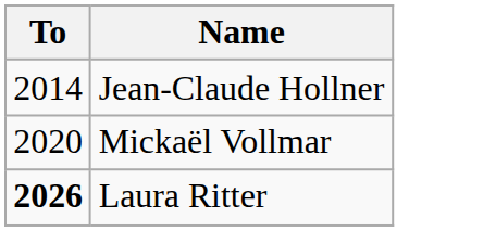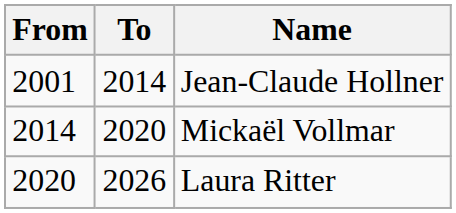+ column: From | 2001 | 2014 | 2020
Laura Ritter | To: bold -> normal
